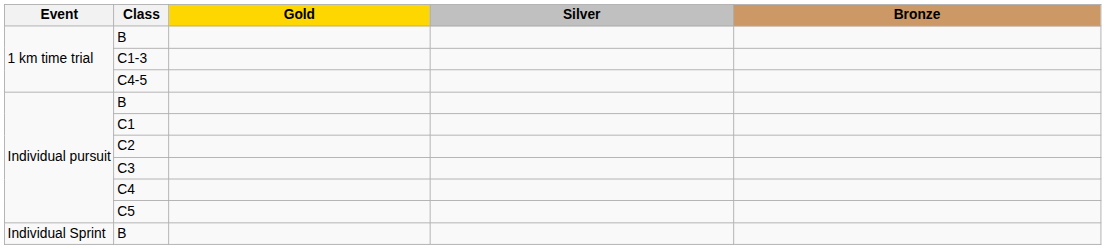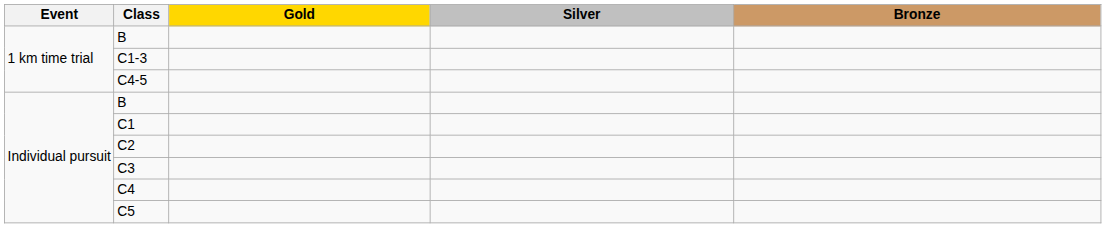- row: Individual Sprint | B
